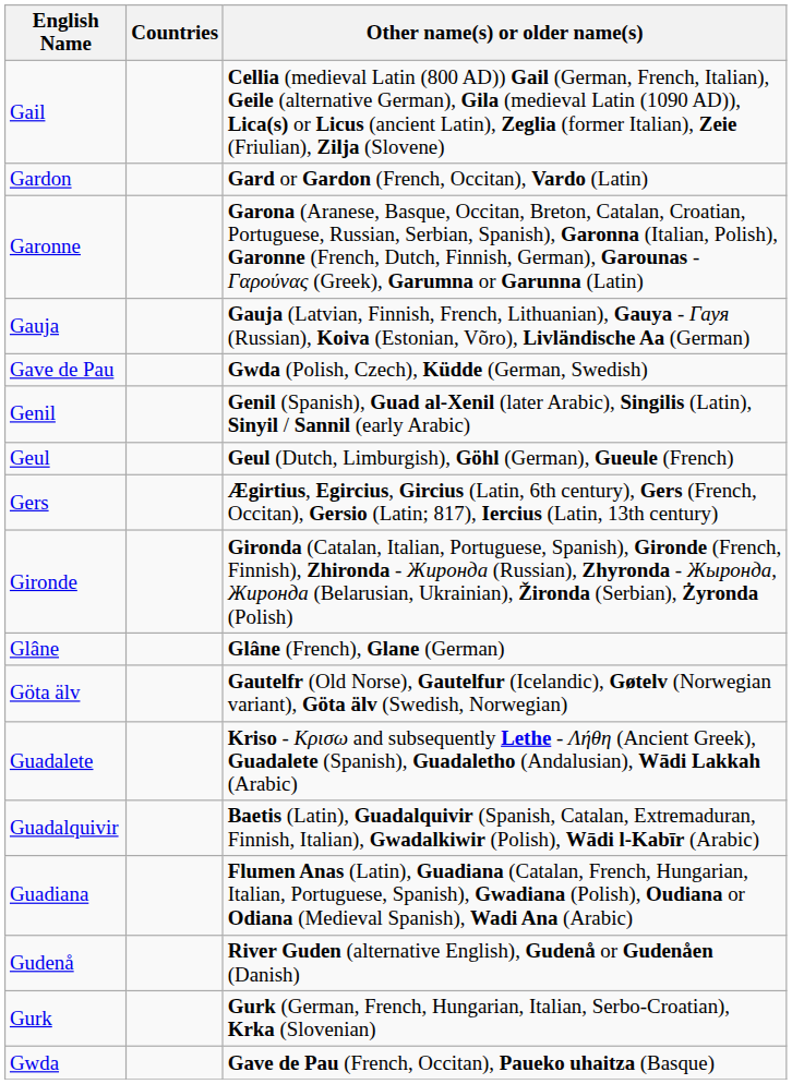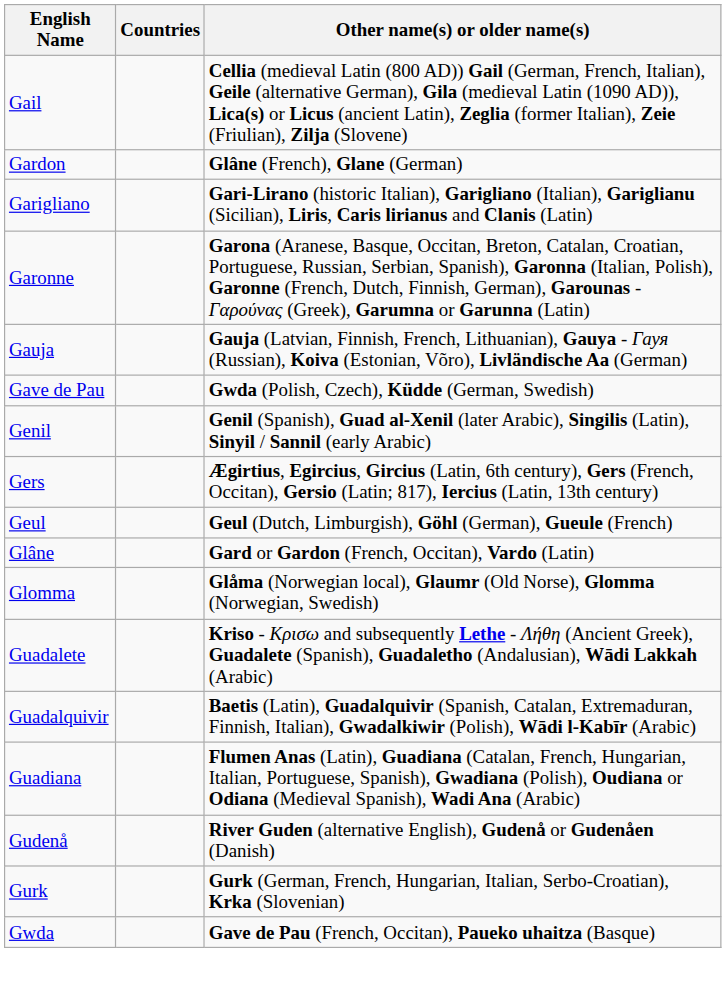Gardon | Other name(s) or older name(s): Gard or Gardon (French, Occitan), Vardo (Latin) -> Glâne (French), Glane (German)
+ row: Garigliano | Gari-Lirano (historic Italian), Garigliano (Italian), Gariglianu (Sicilian), Liris, Caris lirianus and Clanis (Latin)
rows swapped: Gers <-> Geul
- row: Gironde | Gironda (Catalan, Italian, Portuguese, Spanish), Gironde (French, Finnish), Zhironda - Жиронда (Russian), Zhyronda - Жыронда, Жиронда (Belarusian, Ukrainian), Žironda (Serbian), Żyronda (Polish)
Glâne | Other name(s) or older name(s): Glâne (French), Glane (German) -> Gard or Gardon (French, Occitan), Vardo (Latin)
+ row: Glomma | Glåma (Norwegian local), Glaumr (Old Norse), Glomma (Norwegian, Swedish)
- row: Göta älv | Gautelfr (Old Norse), Gautelfur (Icelandic), Gøtelv (Norwegian variant), Göta älv (Swedish, Norwegian)
